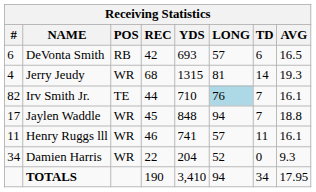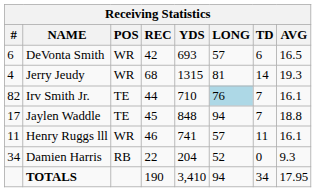DeVonta Smith | POS: RB -> WR
Jaylen Waddle | POS: WR -> TE
Damien Harris | POS: WR -> RB
